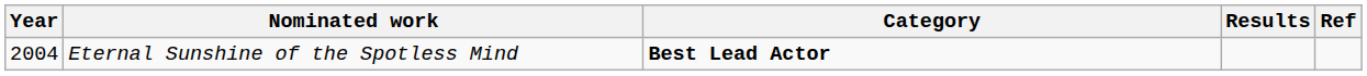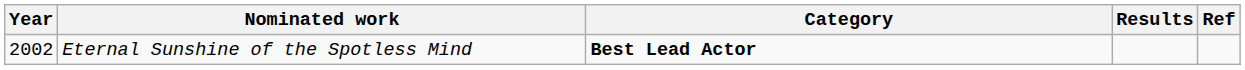Eternal Sunshine of the Spotless Mind | Year: 2004 -> 2002
